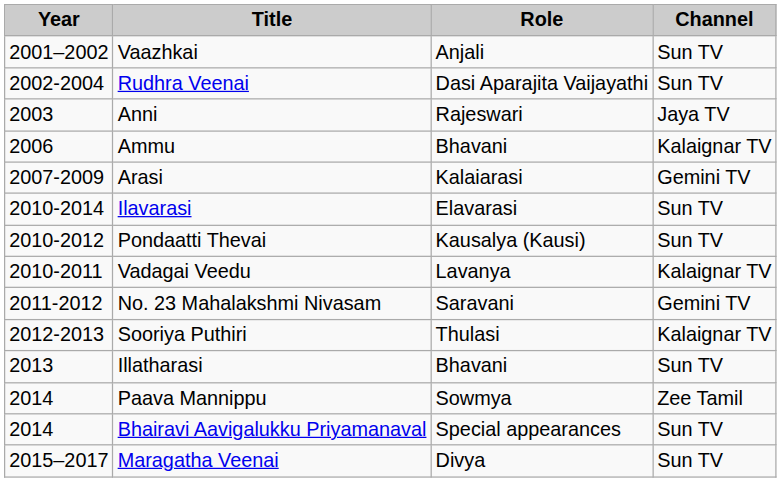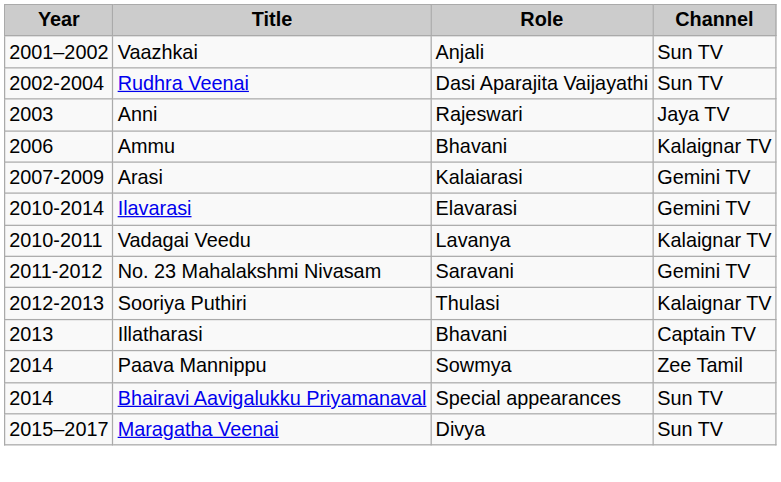Ilavarasi | Channel: Sun TV -> Gemini TV
- row: 2010-2012 | Pondaatti Thevai | Kausalya (Kausi) | Sun TV
Illatharasi | Channel: Sun TV -> Captain TV
